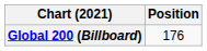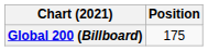Global 200 (Billboard) | Position: 176 -> 175
